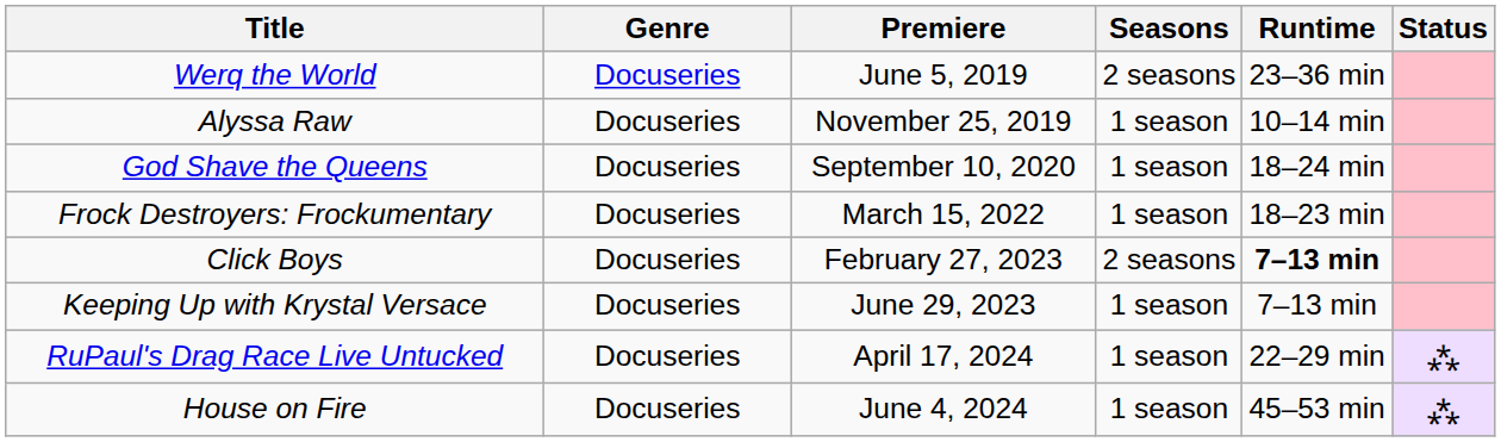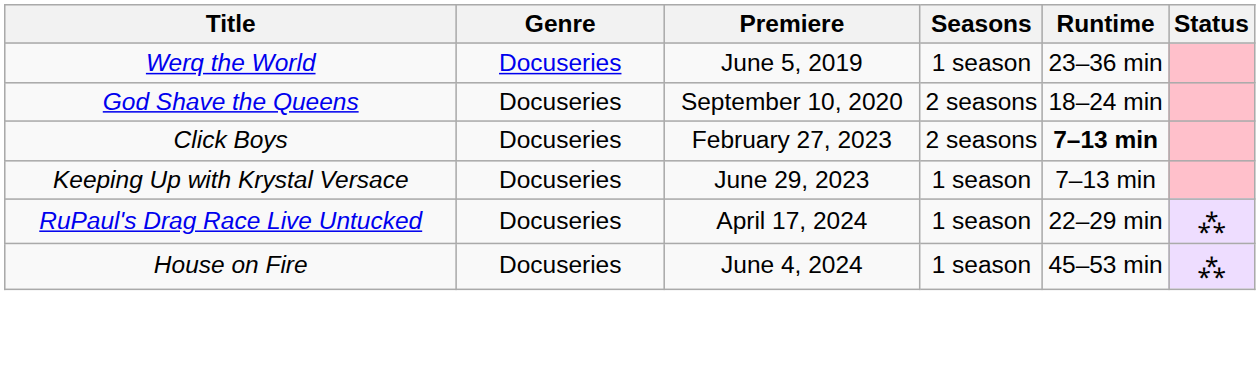Werq the World | Seasons: 2 seasons -> 1 season
- row: Alyssa Raw | Docuseries | November 25, 2019 | 1 season | 10–14 min
God Shave the Queens | Seasons: 1 season -> 2 seasons
- row: Frock Destroyers: Frockumentary | Docuseries | March 15, 2022 | 1 season | 18–23 min
